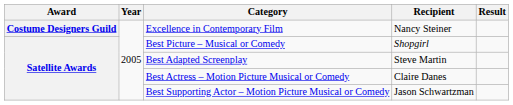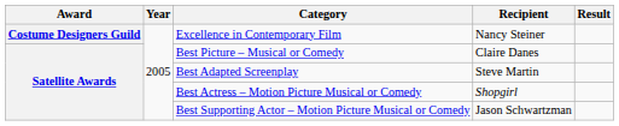Best Picture – Musical or Comedy | Recipient: Shopgirl -> Claire Danes
Best Actress – Motion Picture Musical or Comedy | Recipient: Claire Danes -> Shopgirl
